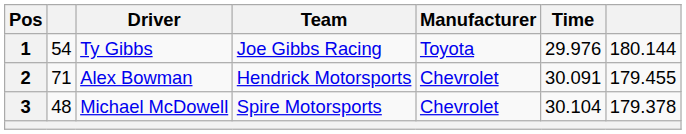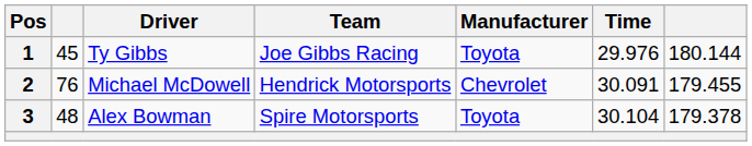1 | column 2: 54 -> 45
2 | column 2: 71 -> 76
2 | Driver: Alex Bowman -> Michael McDowell
3 | Driver: Michael McDowell -> Alex Bowman
3 | Manufacturer: Chevrolet -> Toyota
